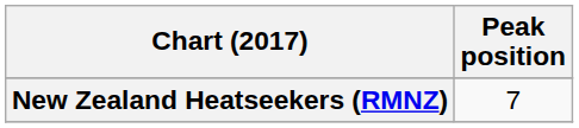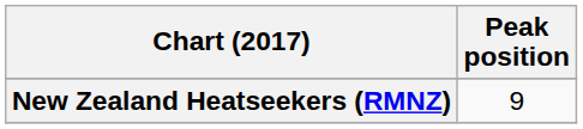New Zealand Heatseekers (RMNZ) | Peak position: 7 -> 9
